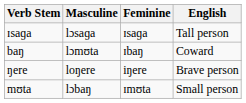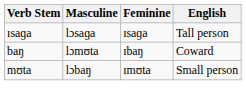- row: ŋere | loŋere | iŋere | Brave person
